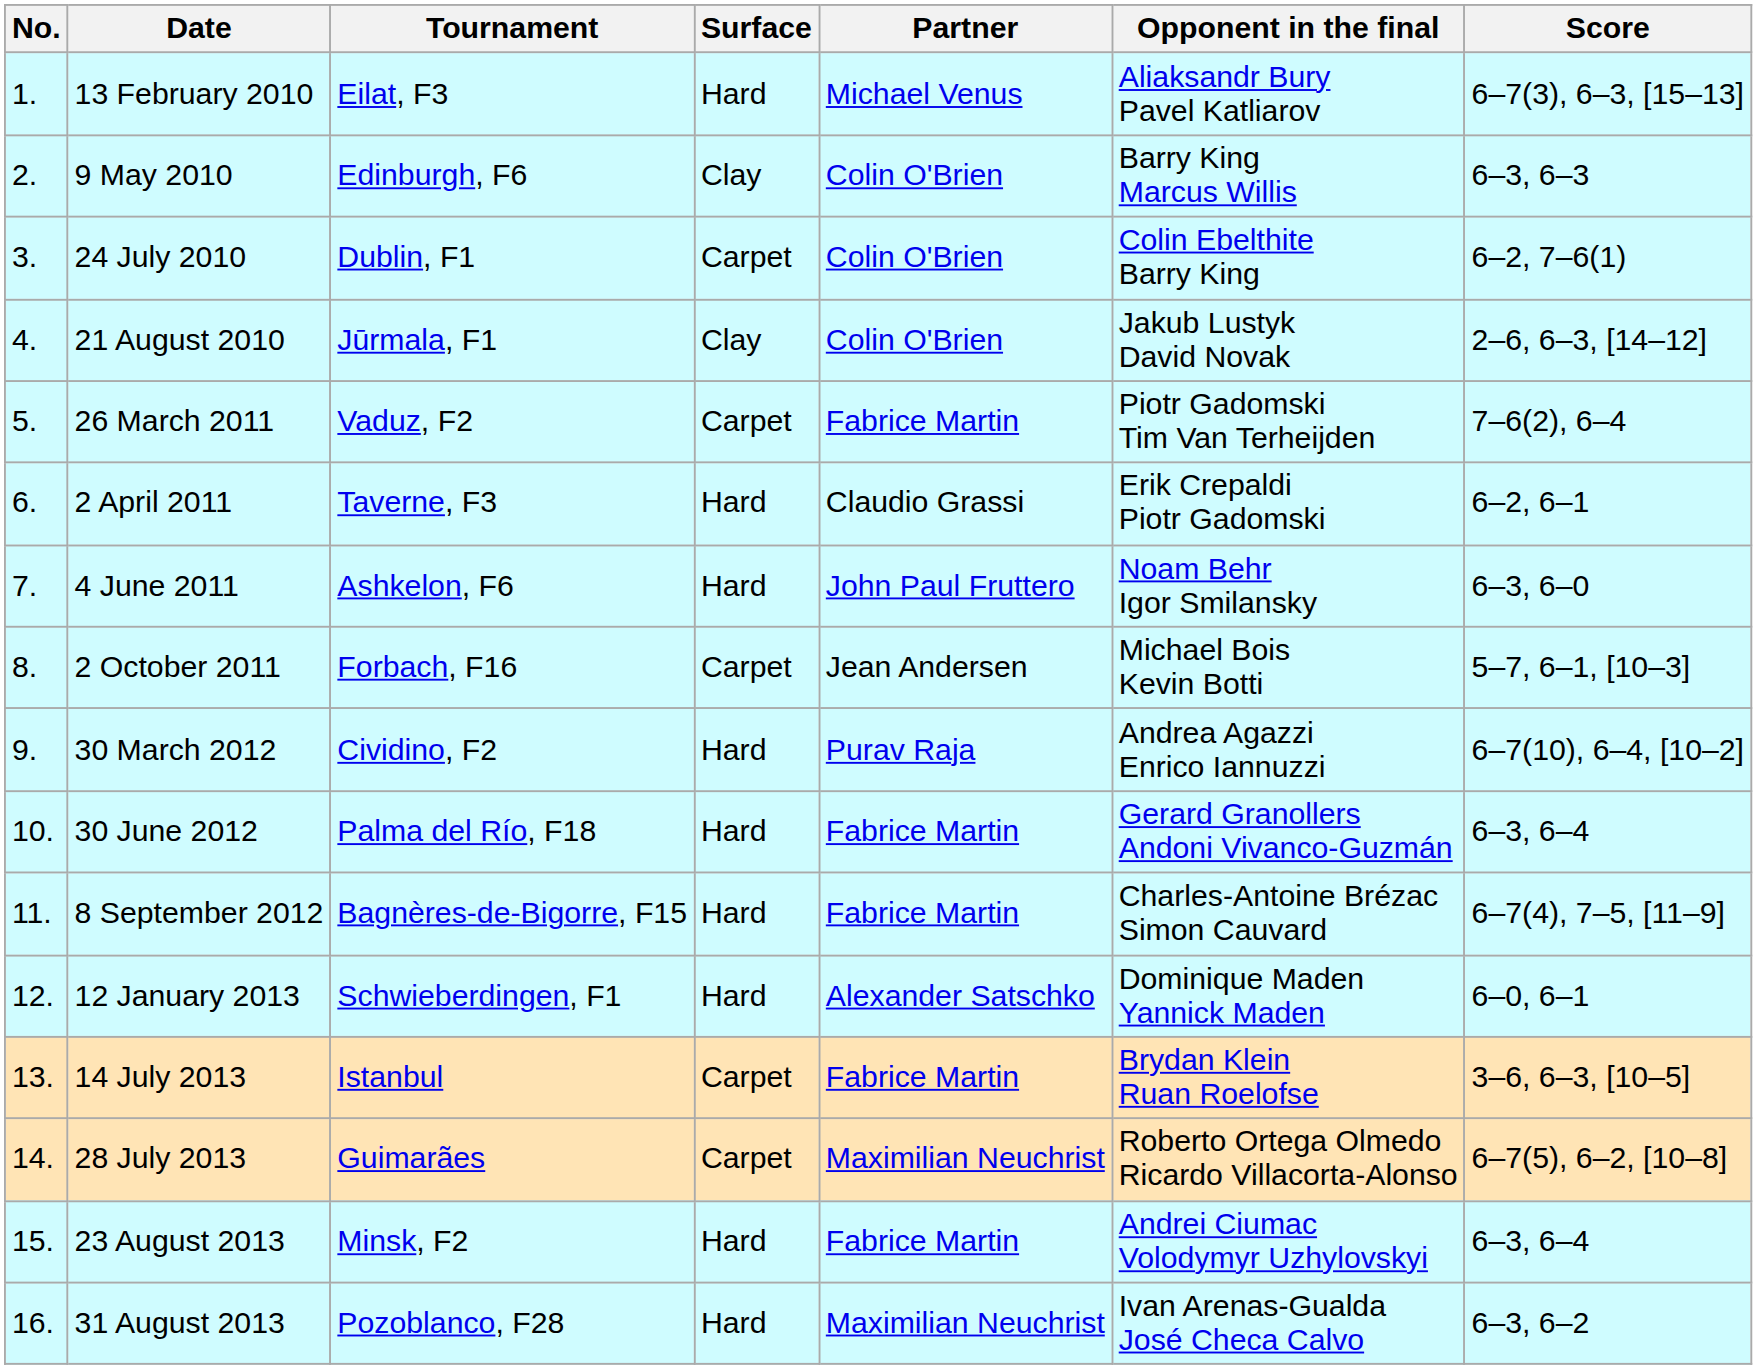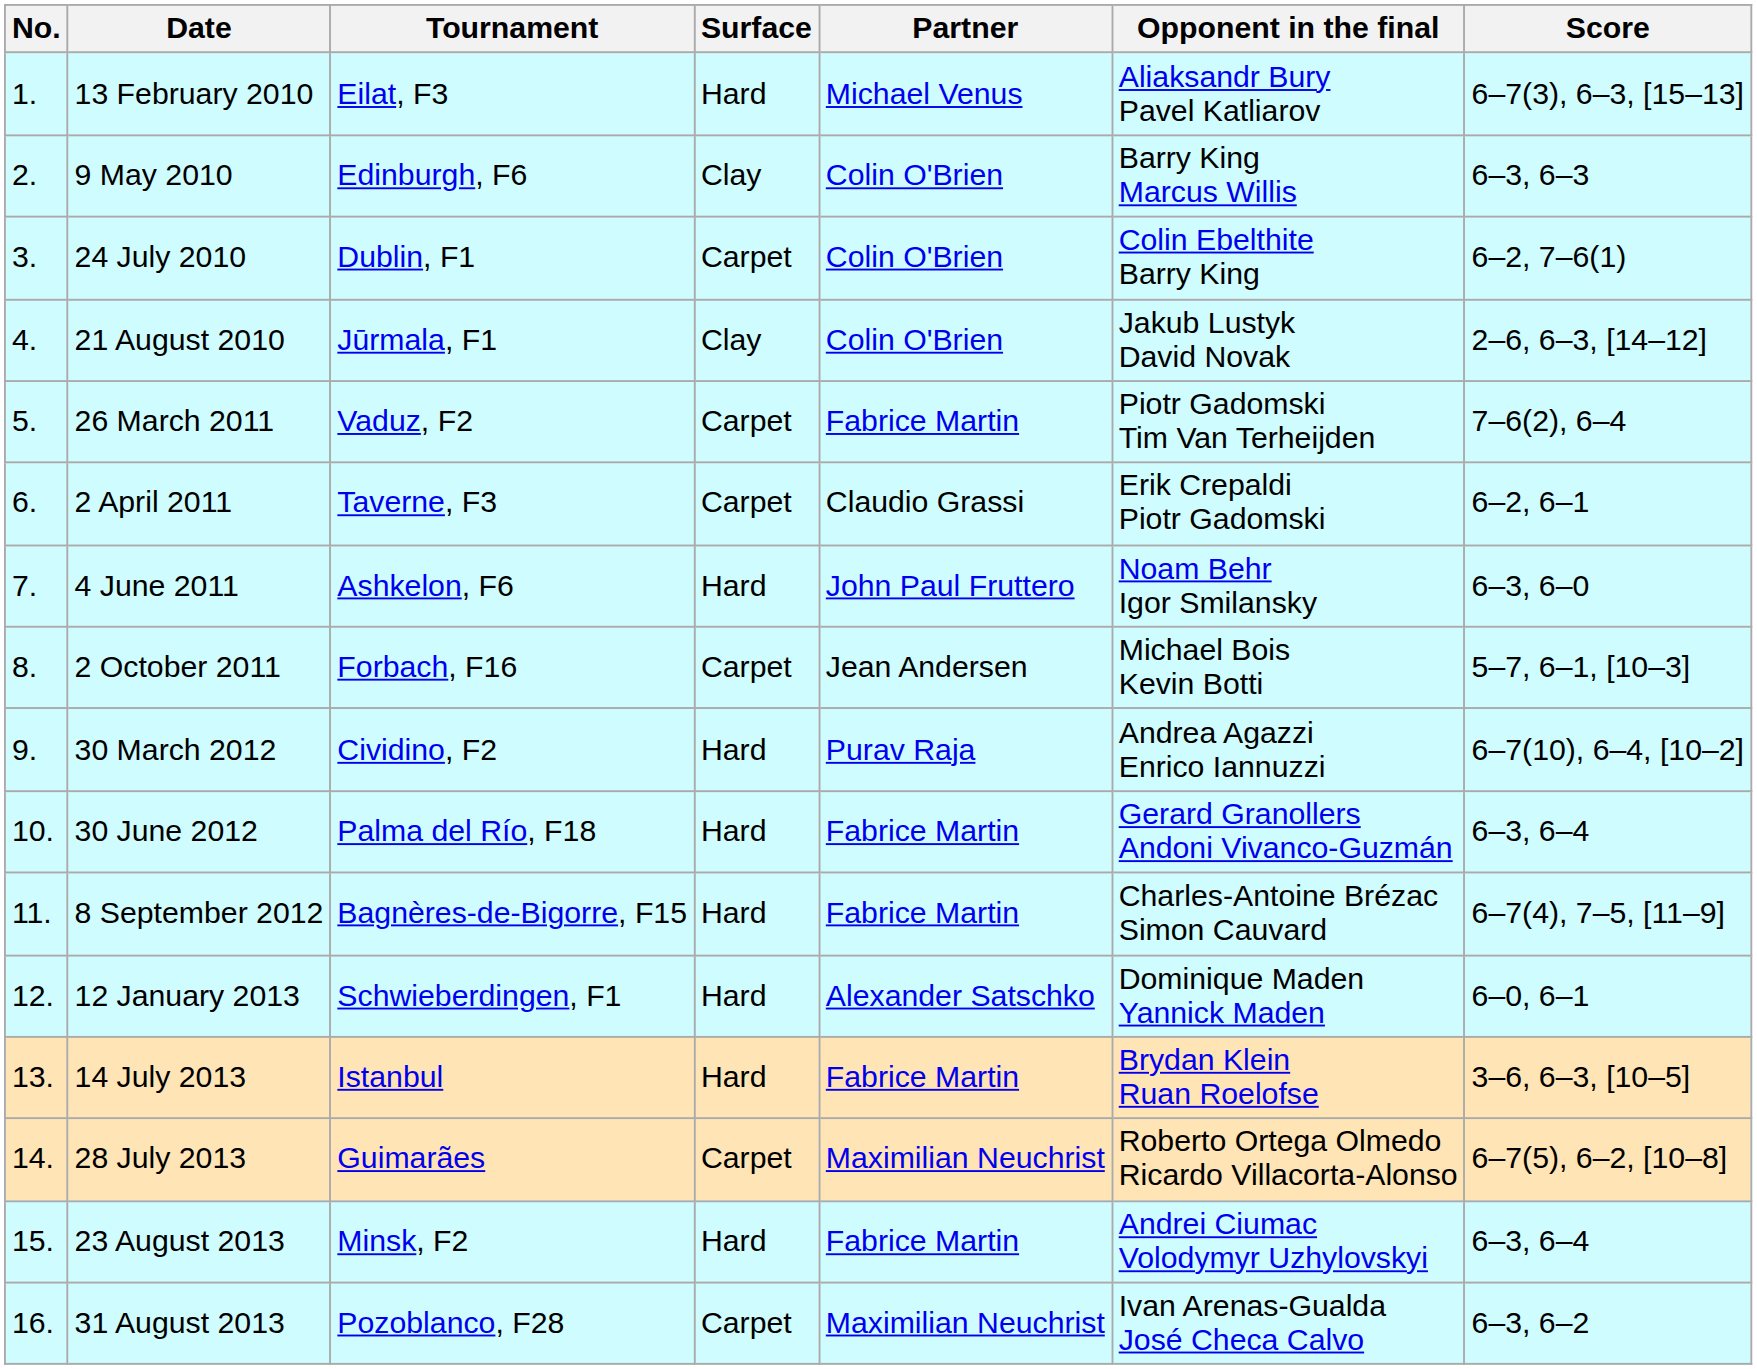2 April 2011 | Surface: Hard -> Carpet
14 July 2013 | Surface: Carpet -> Hard
31 August 2013 | Surface: Hard -> Carpet
